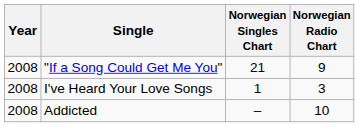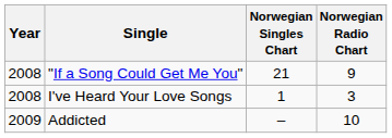Addicted | Year: 2008 -> 2009
